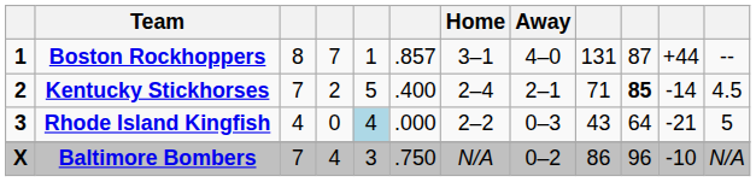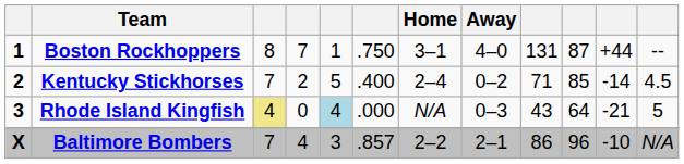Boston Rockhoppers | column 6: .857 -> .750
Kentucky Stickhorses | Away: 2–1 -> 0–2
Kentucky Stickhorses | column 10: bold -> normal
Rhode Island Kingfish | column 3: no background -> khaki background
Rhode Island Kingfish | Home: 2–2 -> N/A
Baltimore Bombers | column 6: .750 -> .857
Baltimore Bombers | Home: N/A -> 2–2
Baltimore Bombers | Away: 0–2 -> 2–1
